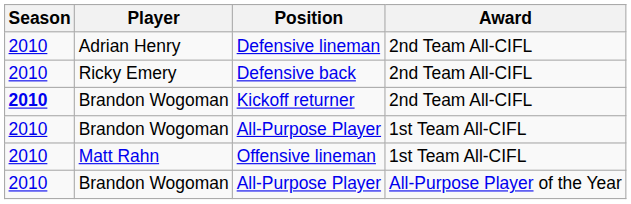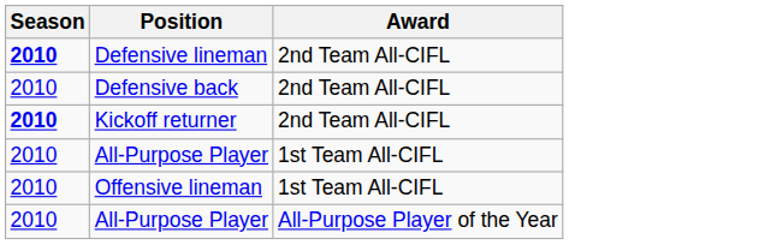- column: Player | Adrian Henry | Ricky Emery | Brandon Wogoman | Brandon Wogoman | Matt Rahn | Brandon Wogoman
Defensive lineman | Season: normal -> bold
